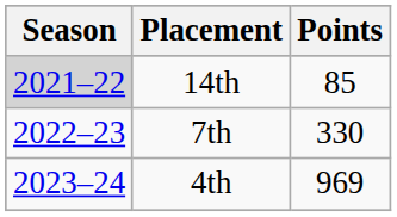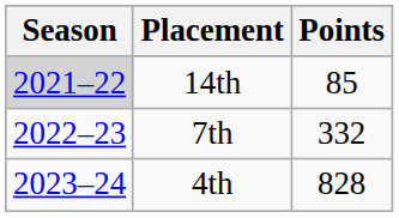7th | Points: 330 -> 332
4th | Points: 969 -> 828
